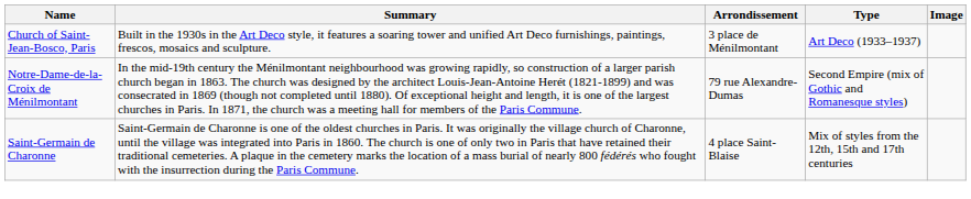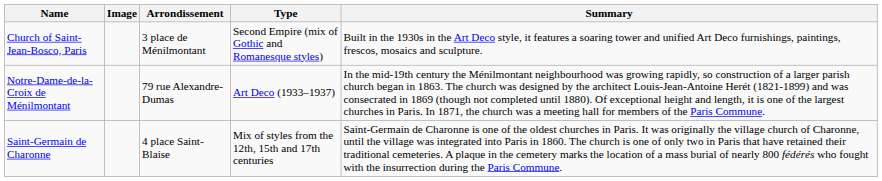columns swapped: Image <-> Summary
Church of Saint-Jean-Bosco, Paris | Type: Art Deco (1933–1937) -> Second Empire (mix of Gothic and Romanesque styles)
Notre-Dame-de-la-Croix de Ménilmontant | Type: Second Empire (mix of Gothic and Romanesque styles) -> Art Deco (1933–1937)
